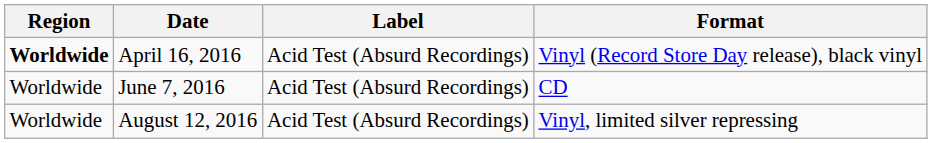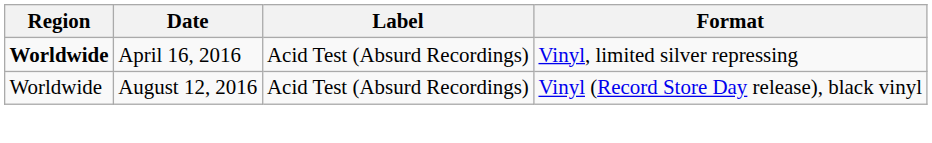April 16, 2016 | Format: Vinyl (Record Store Day release), black vinyl -> Vinyl, limited silver repressing
- row: Worldwide | June 7, 2016 | Acid Test (Absurd Recordings) | CD
August 12, 2016 | Format: Vinyl, limited silver repressing -> Vinyl (Record Store Day release), black vinyl
